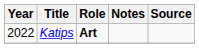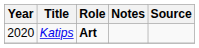Katips | Year: 2022 -> 2020
